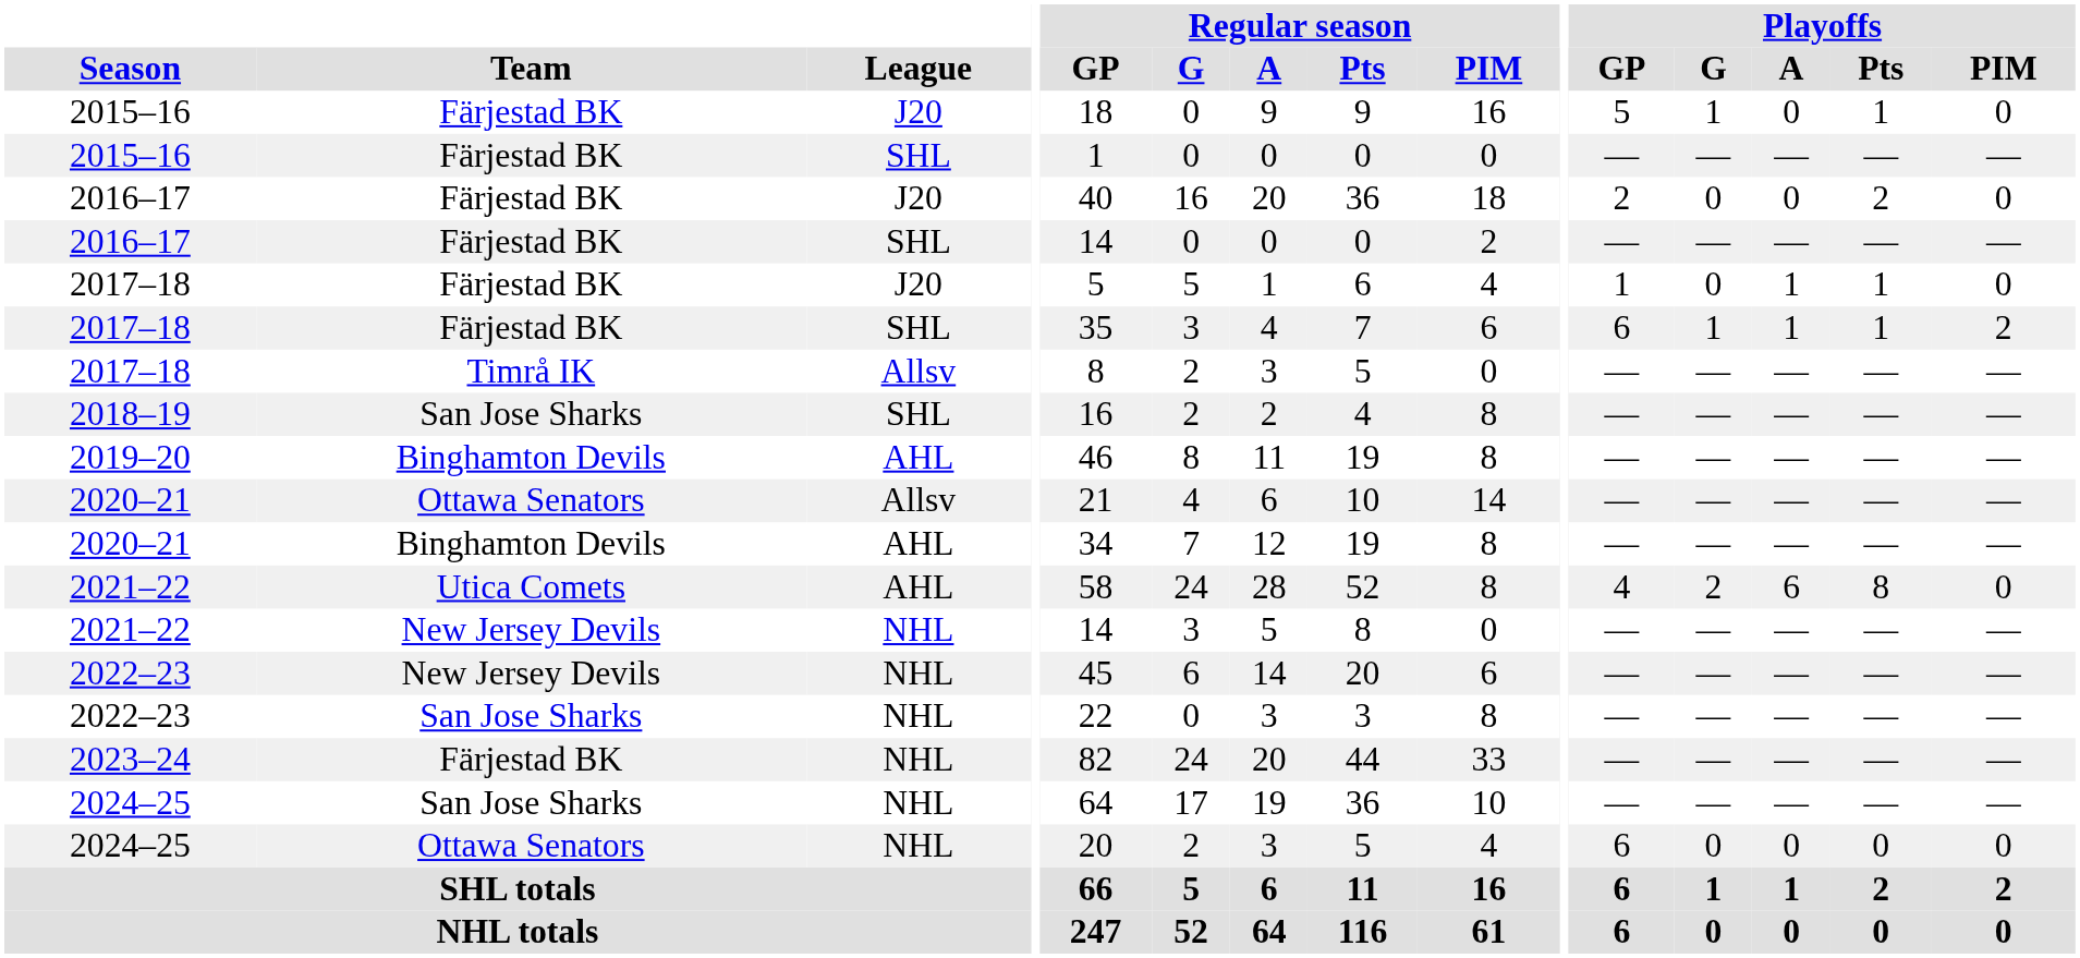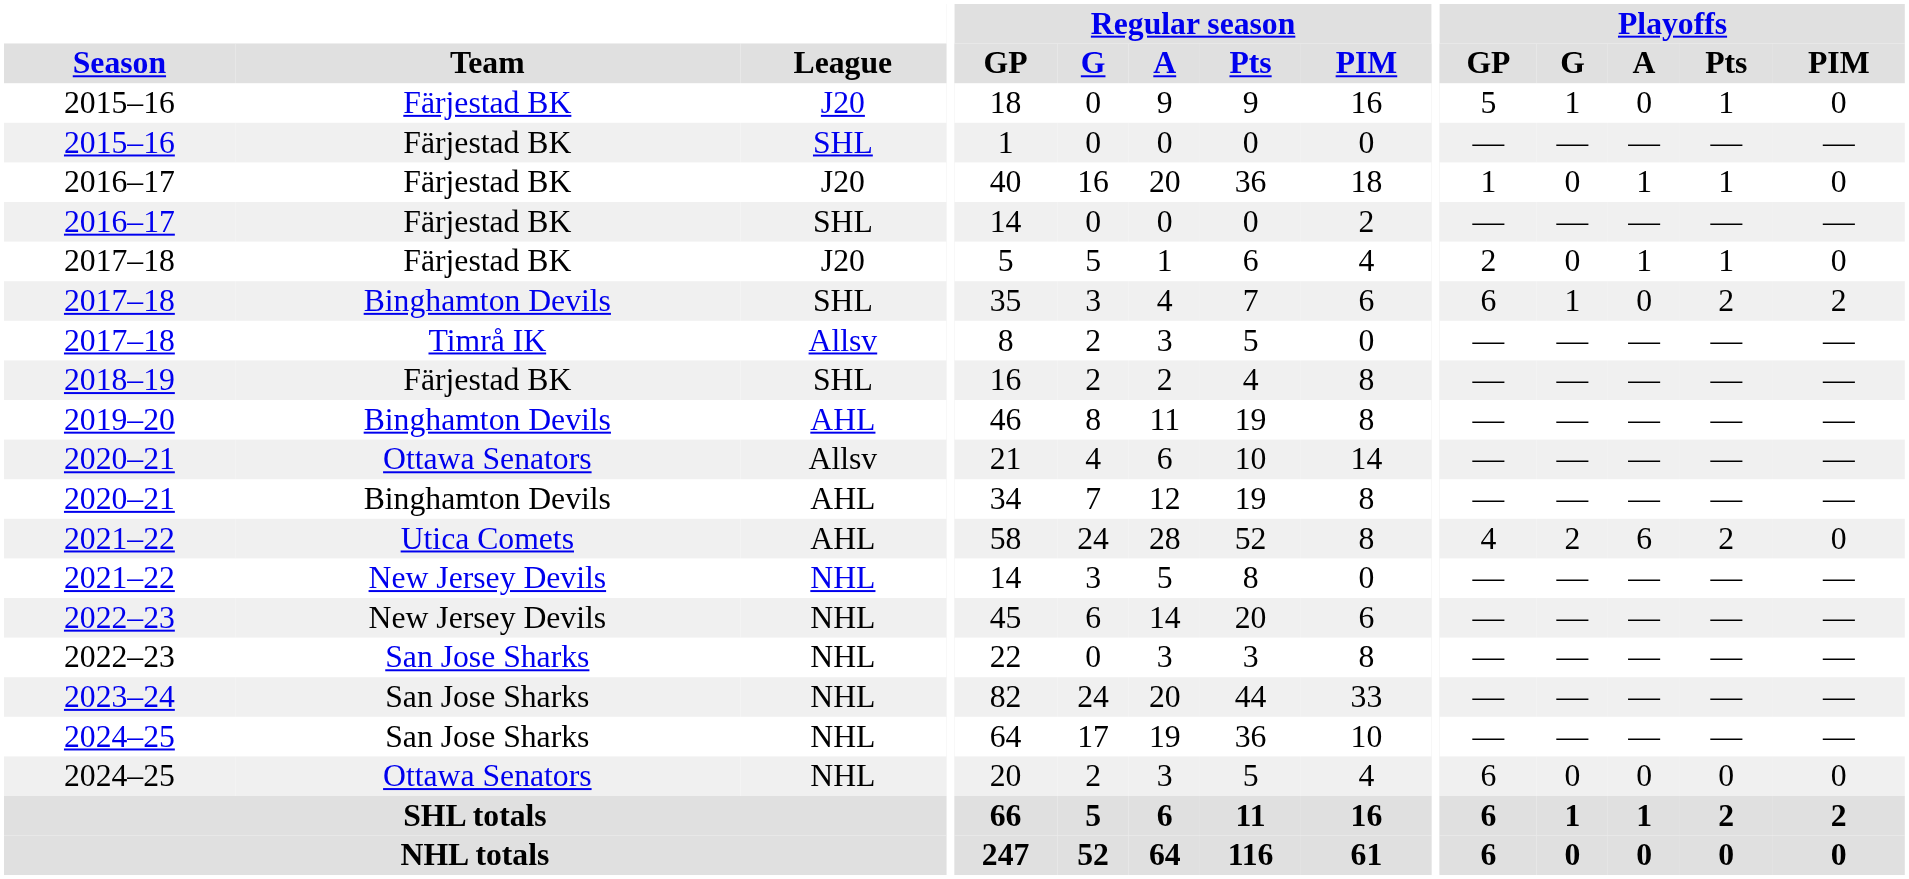2016–17 / J20 | Playoffs / GP: 2 -> 1
2016–17 / J20 | Playoffs / A: 0 -> 1
2016–17 / J20 | Playoffs / Pts: 2 -> 1
2017–18 / J20 | Playoffs / GP: 1 -> 2
2017–18 / SHL | Team: Färjestad BK -> Binghamton Devils
2017–18 / SHL | Playoffs / A: 1 -> 0
2017–18 / SHL | Playoffs / Pts: 1 -> 2
2018–19 | Team: San Jose Sharks -> Färjestad BK
2021–22 / AHL | Playoffs / Pts: 8 -> 2
2023–24 | Team: Färjestad BK -> San Jose Sharks
